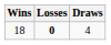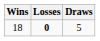18 | Draws: 4 -> 5
